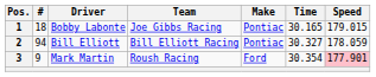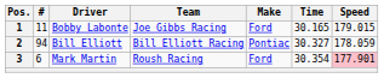1 | #: 18 -> 11
1 | Make: Pontiac -> Ford
3 | #: 9 -> 6
